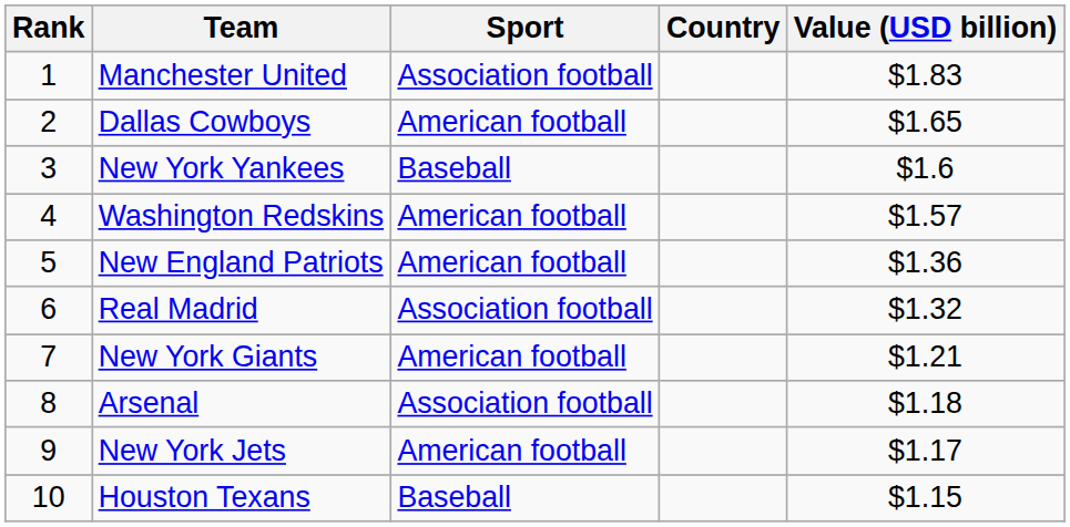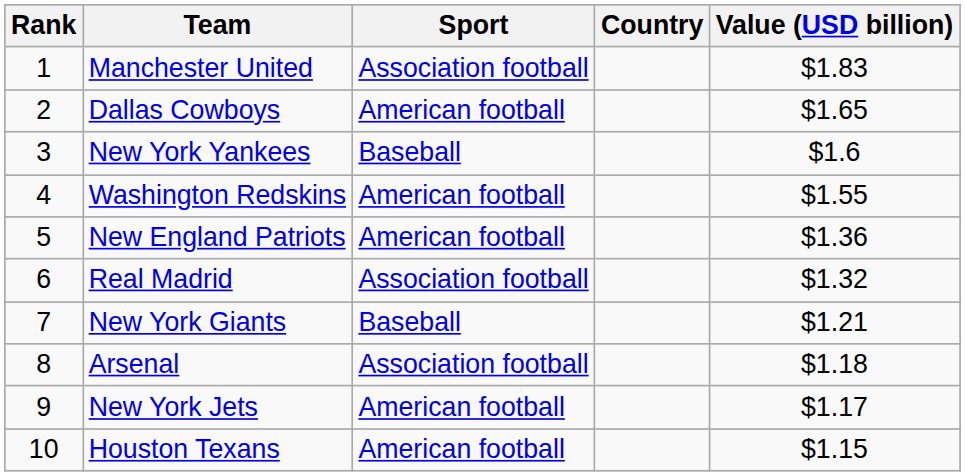Washington Redskins | Value (USD billion): $1.57 -> $1.55
New York Giants | Sport: American football -> Baseball
Houston Texans | Sport: Baseball -> American football
